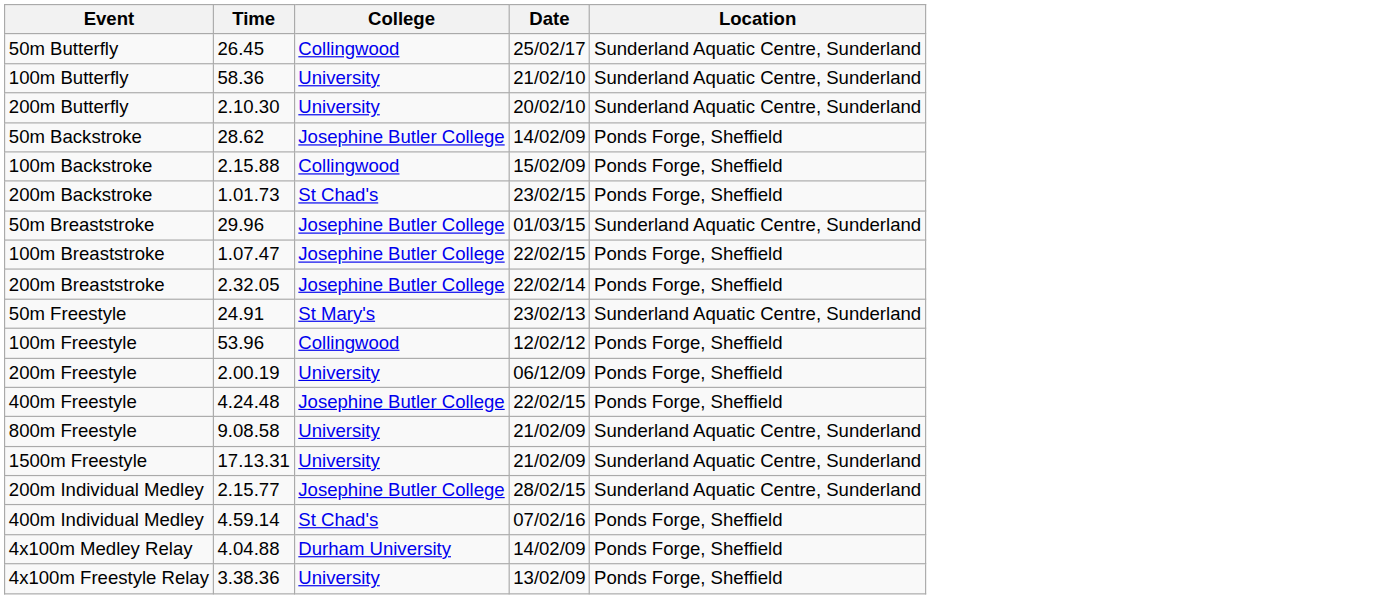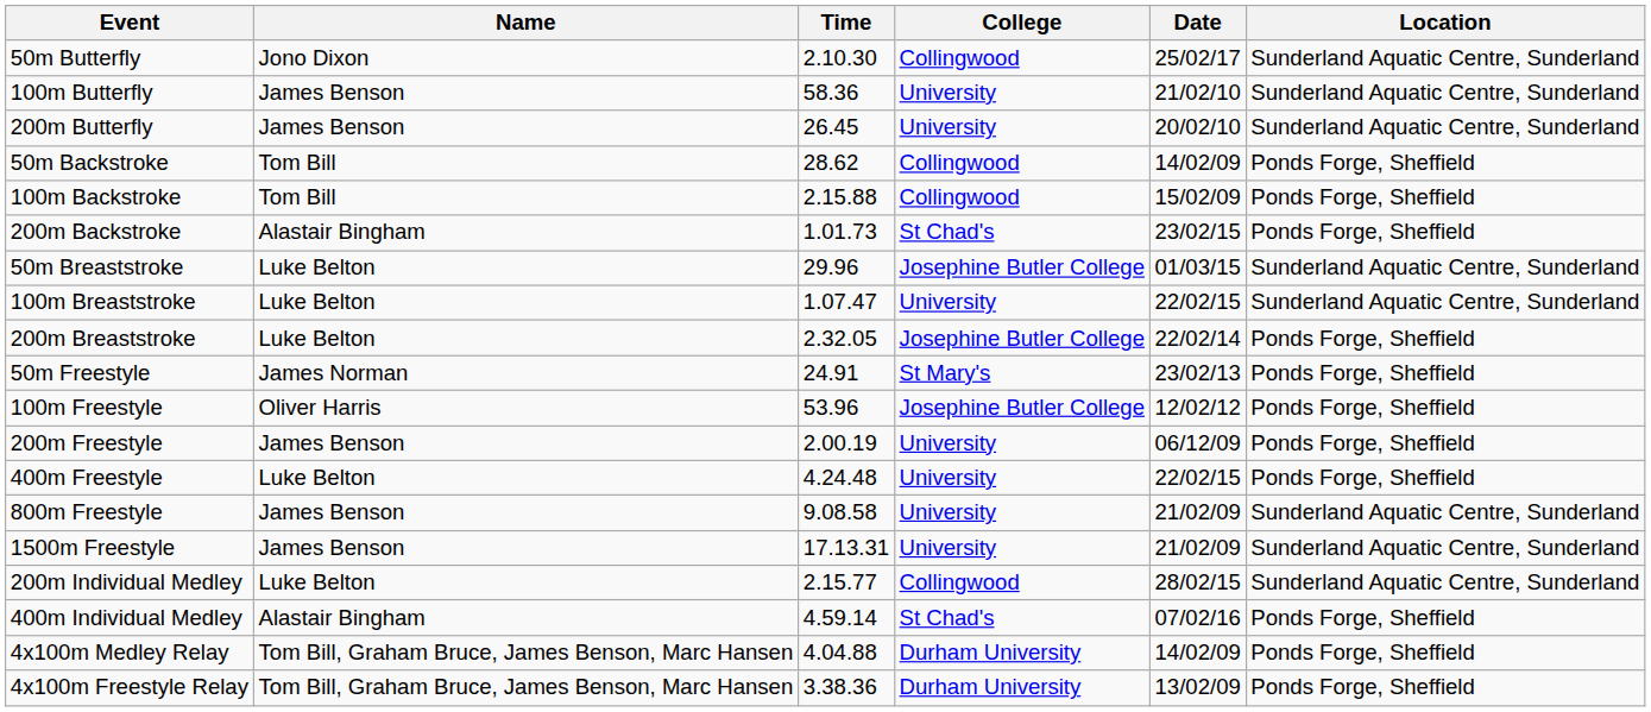+ column: Name | Jono Dixon | James Benson | James Benson | Tom Bill | Tom Bill | Alastair Bingham | Luke Belton | Luke Belton | Luke Belton | James Norman | Oliver Harris | James Benson | Luke Belton | James Benson | James Benson | Luke Belton | Alastair Bingham | Tom Bill, Graham Bruce, James Benson, Marc Hansen | Tom Bill, Graham Bruce, James Benson, Marc Hansen
50m Butterfly | Time: 26.45 -> 2.10.30
200m Butterfly | Time: 2.10.30 -> 26.45
50m Backstroke | College: Josephine Butler College -> Collingwood
100m Breaststroke | College: Josephine Butler College -> University
100m Breaststroke | Location: Ponds Forge, Sheffield -> Sunderland Aquatic Centre, Sunderland
50m Freestyle | Location: Sunderland Aquatic Centre, Sunderland -> Ponds Forge, Sheffield
100m Freestyle | College: Collingwood -> Josephine Butler College
400m Freestyle | College: Josephine Butler College -> University
200m Individual Medley | College: Josephine Butler College -> Collingwood
4x100m Freestyle Relay | College: University -> Durham University
